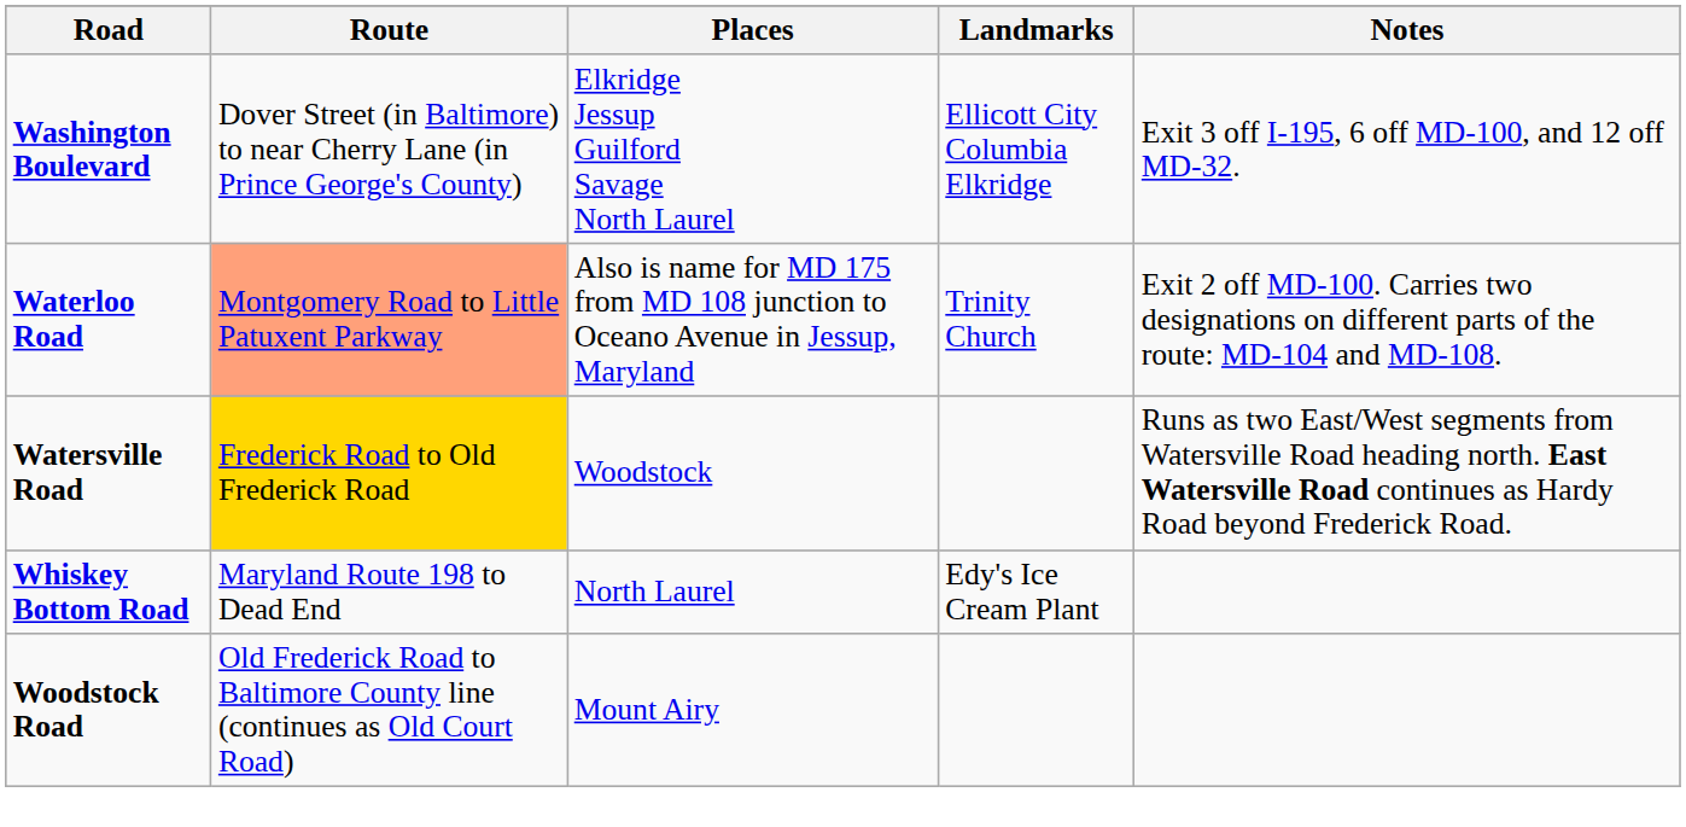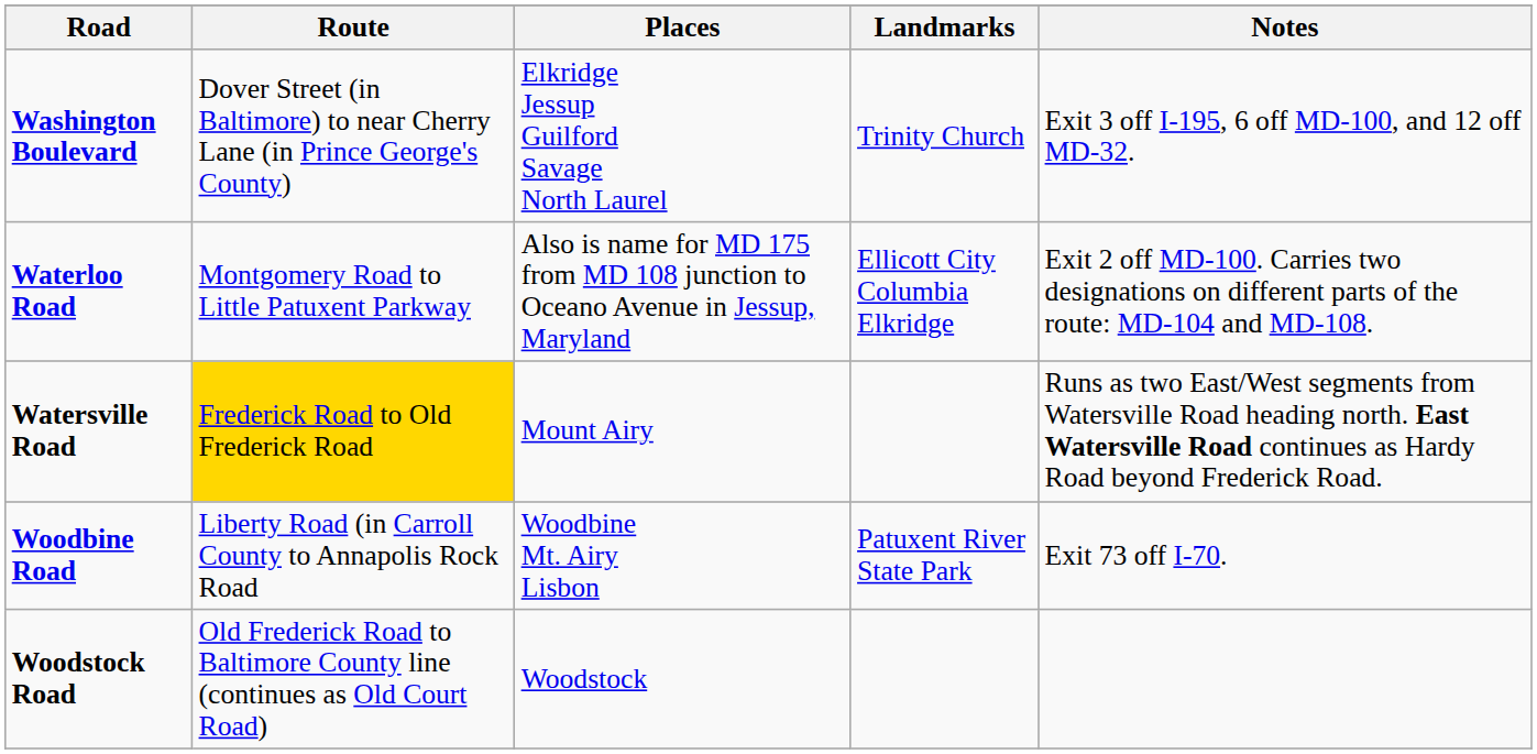Washington Boulevard | Landmarks: Ellicott City Columbia Elkridge -> Trinity Church
Waterloo Road | Route: lightsalmon background -> no background
Waterloo Road | Landmarks: Trinity Church -> Ellicott City Columbia Elkridge
Watersville Road | Places: Woodstock -> Mount Airy
- row: Whiskey Bottom Road | Maryland Route 198 to Dead End | North Laurel | Edy's Ice Cream Plant
+ row: Woodbine Road | Liberty Road (in Carroll County to Annapolis Rock Road | Woodbine Mt. Airy Lisbon | Patuxent River State Park | Exit 73 off I-70.
Woodstock Road | Places: Mount Airy -> Woodstock
